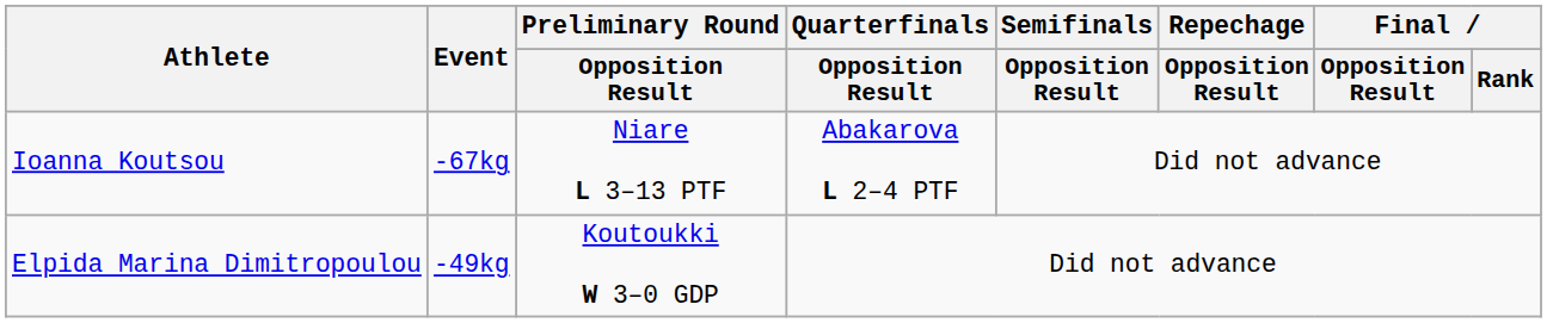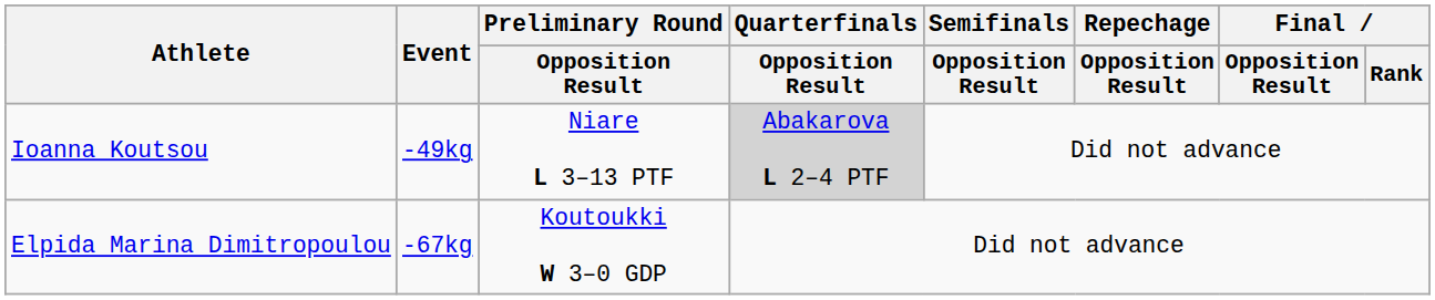Ioanna Koutsou | Event: -67kg -> -49kg
Ioanna Koutsou | Quarterfinals / Opposition Result: no background -> lightgrey background
Elpida Marina Dimitropoulou | Event: -49kg -> -67kg
